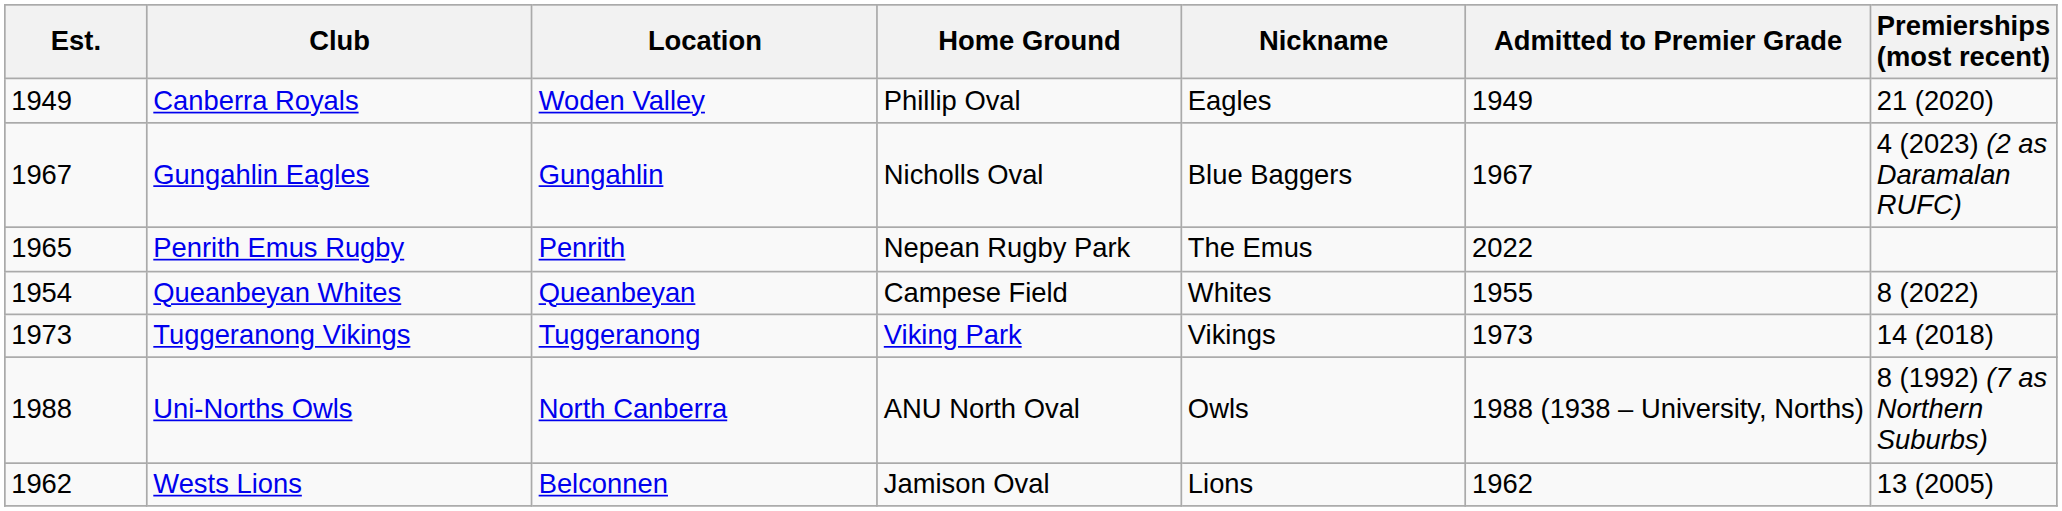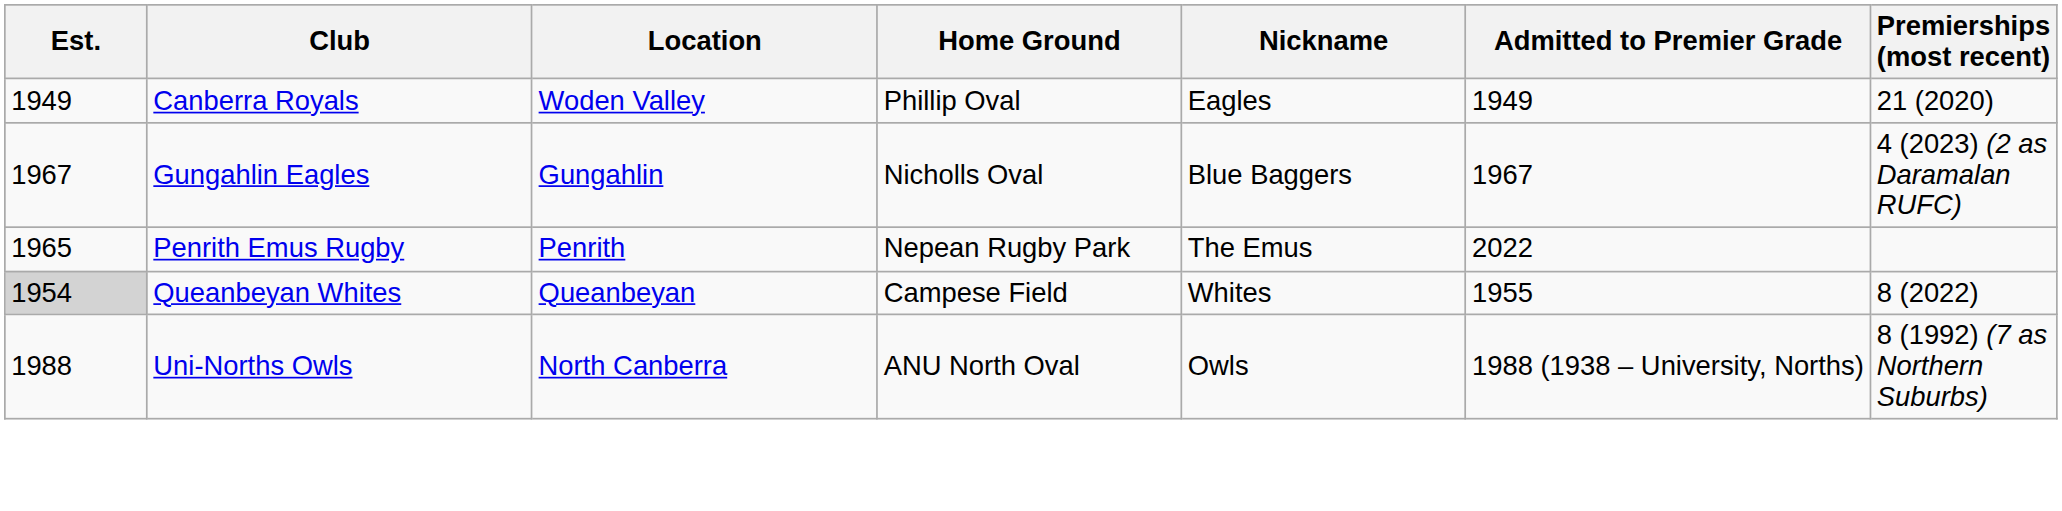Queanbeyan Whites | Est.: no background -> lightgrey background
- row: 1973 | Tuggeranong Vikings | Tuggeranong | Viking Park | Vikings | 1973 | 14 (2018)
- row: 1962 | Wests Lions | Belconnen | Jamison Oval | Lions | 1962 | 13 (2005)
